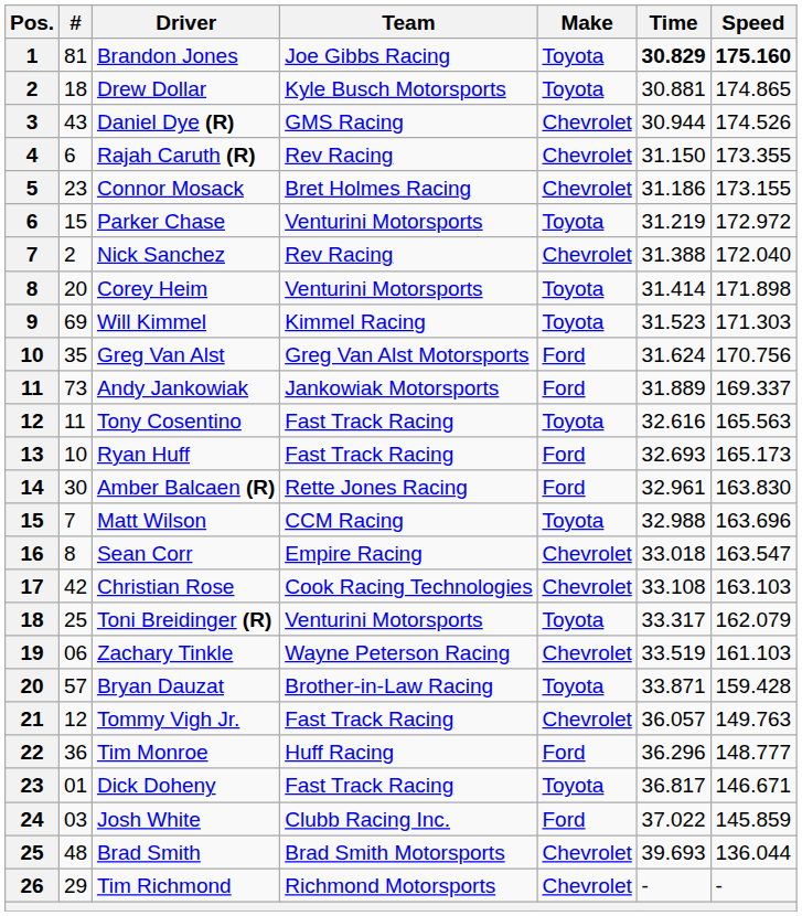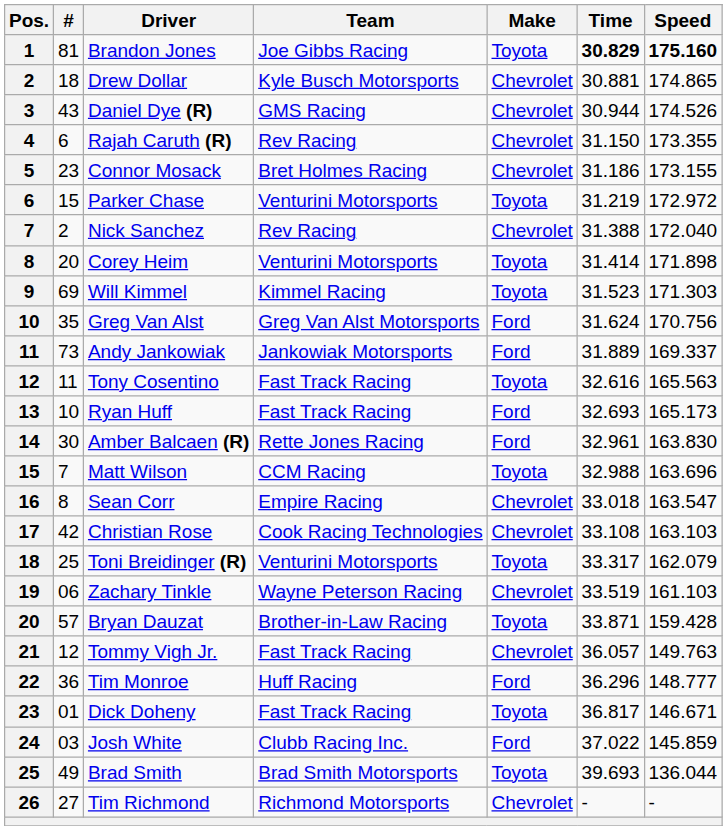Drew Dollar | Make: Toyota -> Chevrolet
Brad Smith | #: 48 -> 49
Brad Smith | Make: Chevrolet -> Toyota
Tim Richmond | #: 29 -> 27
